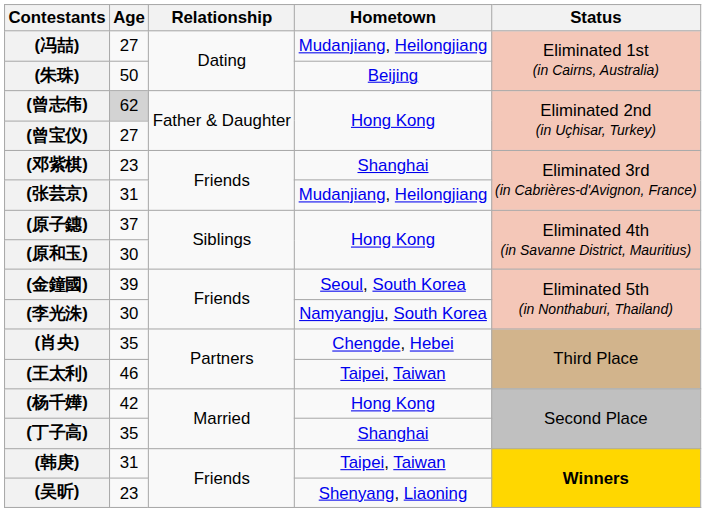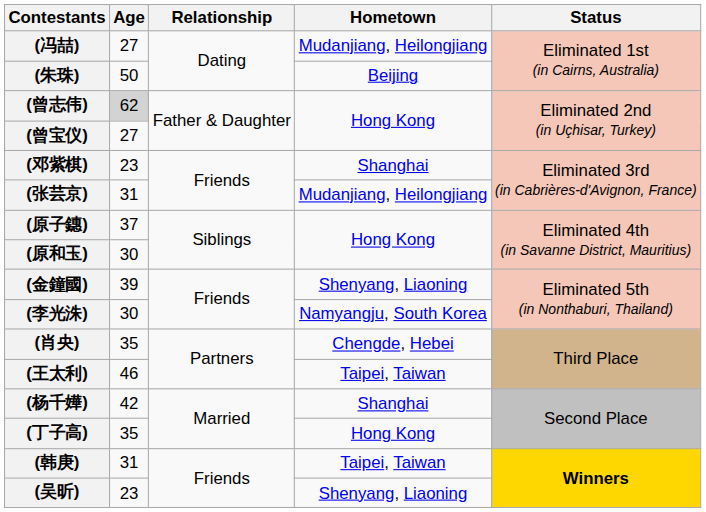(金鐘國) | Hometown: Seoul, South Korea -> Shenyang, Liaoning
(杨千嬅) | Hometown: Hong Kong -> Shanghai
(丁子高) | Hometown: Shanghai -> Hong Kong
